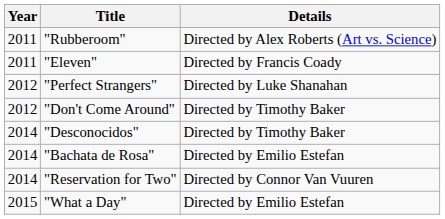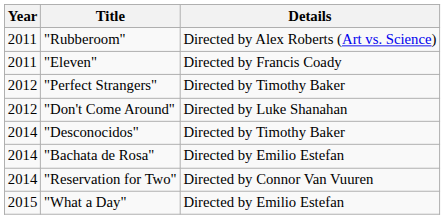"Perfect Strangers" | Details: Directed by Luke Shanahan -> Directed by Timothy Baker
"Don't Come Around" | Details: Directed by Timothy Baker -> Directed by Luke Shanahan
